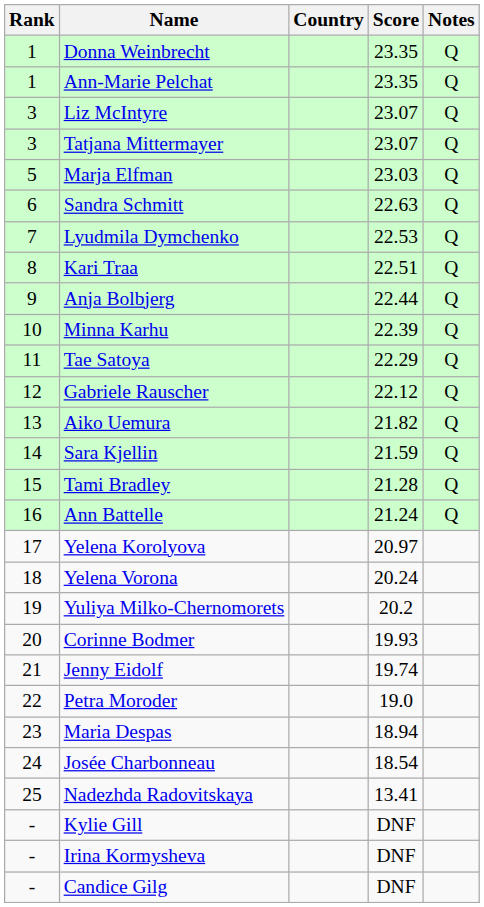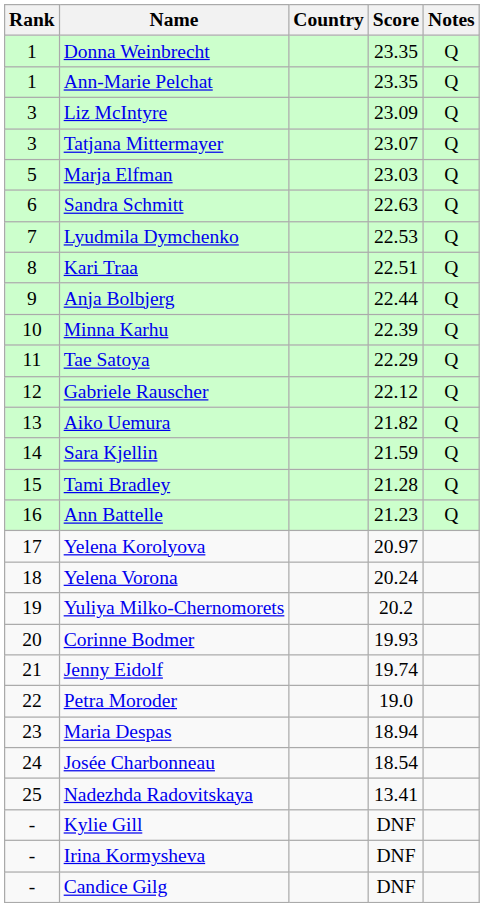Liz McIntyre | Score: 23.07 -> 23.09
Ann Battelle | Score: 21.24 -> 21.23
